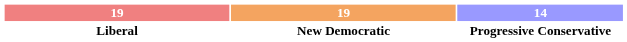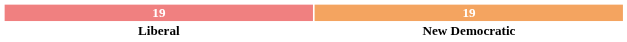- column: 14 | Progressive Conservative
